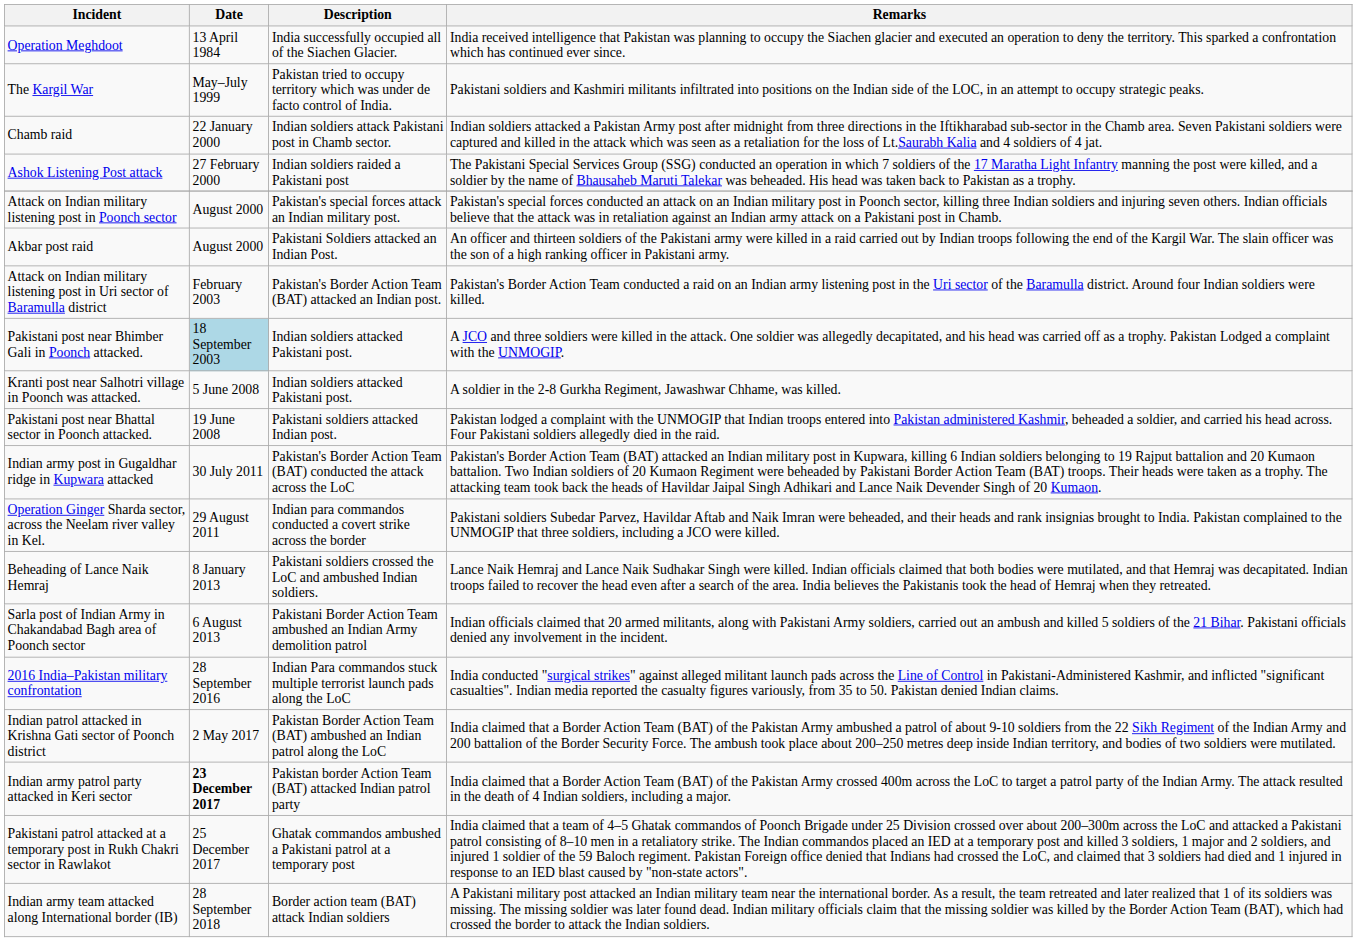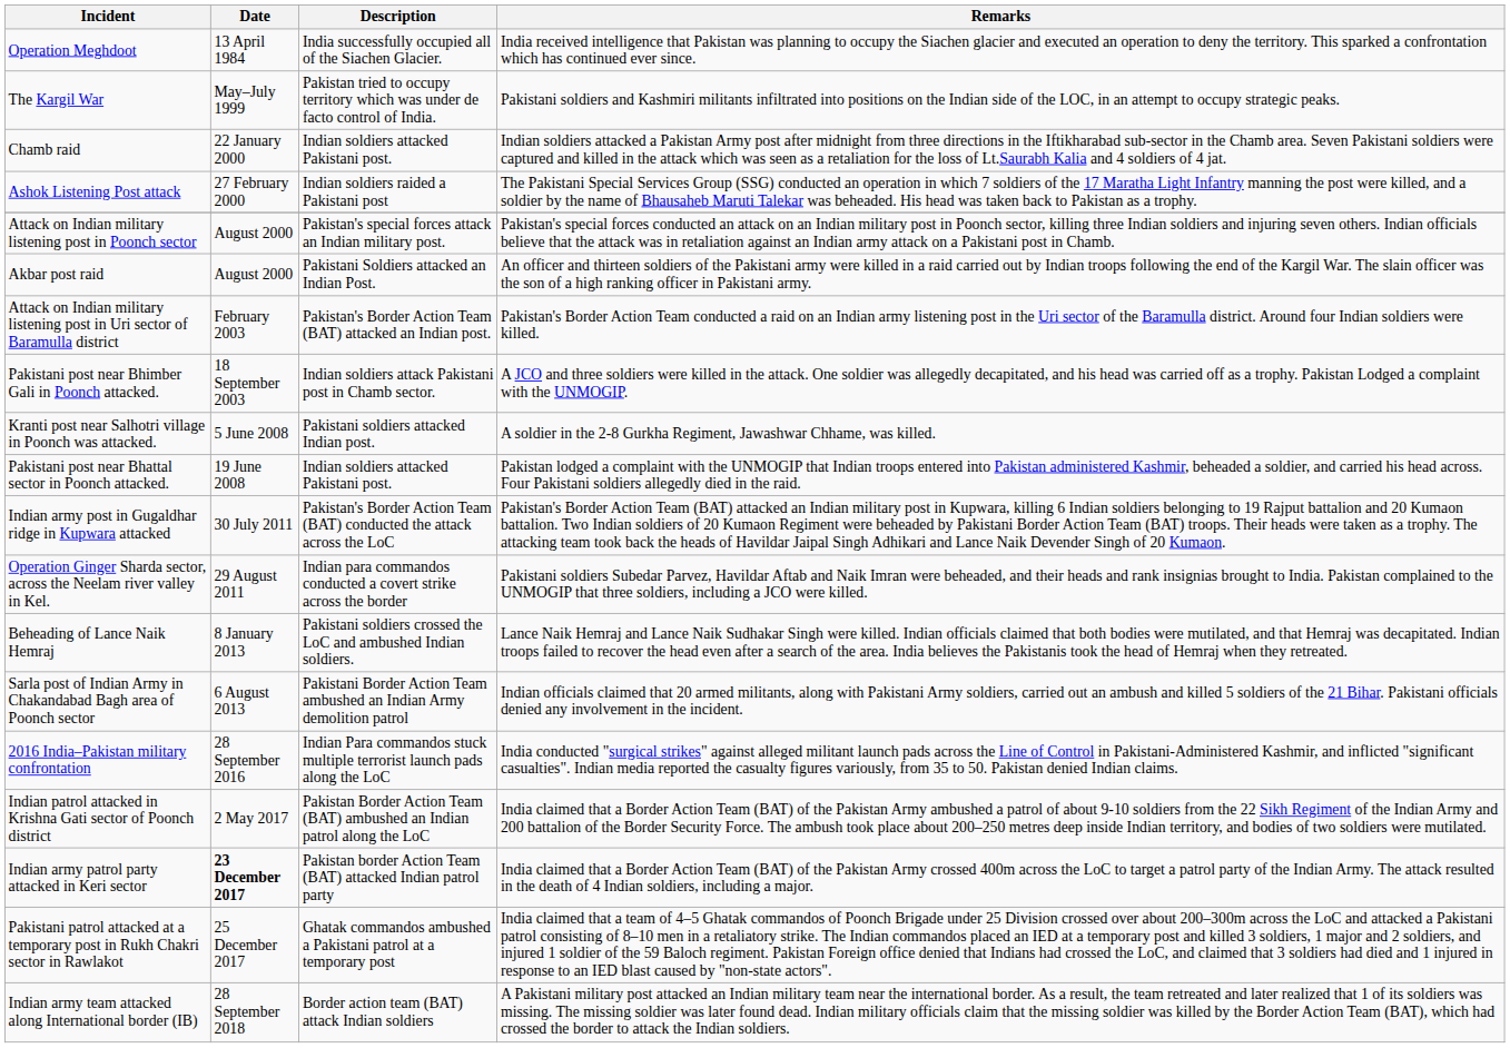Chamb raid | Description: Indian soldiers attack Pakistani post in Chamb sector. -> Indian soldiers attacked Pakistani post.
Pakistani post near Bhimber Gali in Poonch attacked. | Date: lightblue background -> no background
Pakistani post near Bhimber Gali in Poonch attacked. | Description: Indian soldiers attacked Pakistani post. -> Indian soldiers attack Pakistani post in Chamb sector.
Kranti post near Salhotri village in Poonch was attacked. | Description: Indian soldiers attacked Pakistani post. -> Pakistani soldiers attacked Indian post.
Pakistani post near Bhattal sector in Poonch attacked. | Description: Pakistani soldiers attacked Indian post. -> Indian soldiers attacked Pakistani post.
